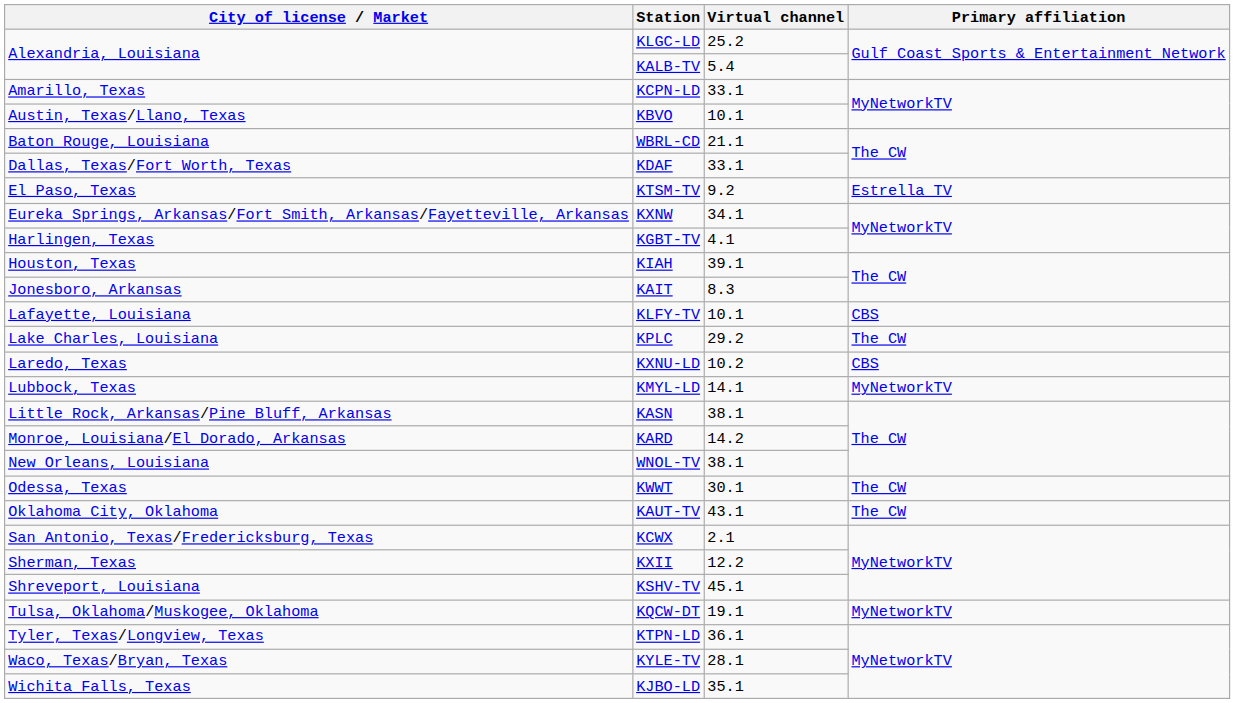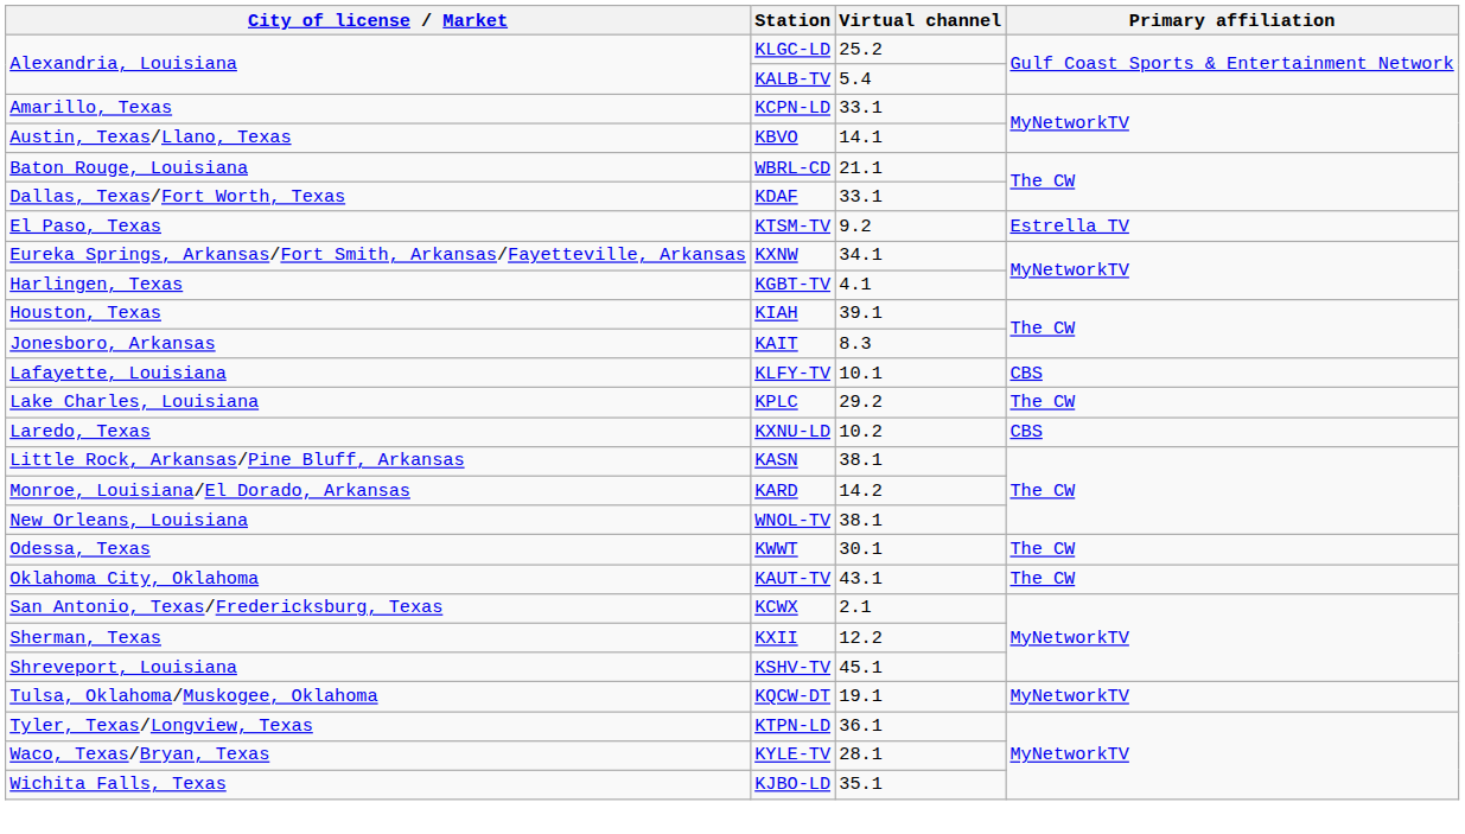KBVO | Virtual channel: 10.1 -> 14.1
- row: Lubbock, Texas | KMYL-LD | 14.1 | MyNetworkTV
